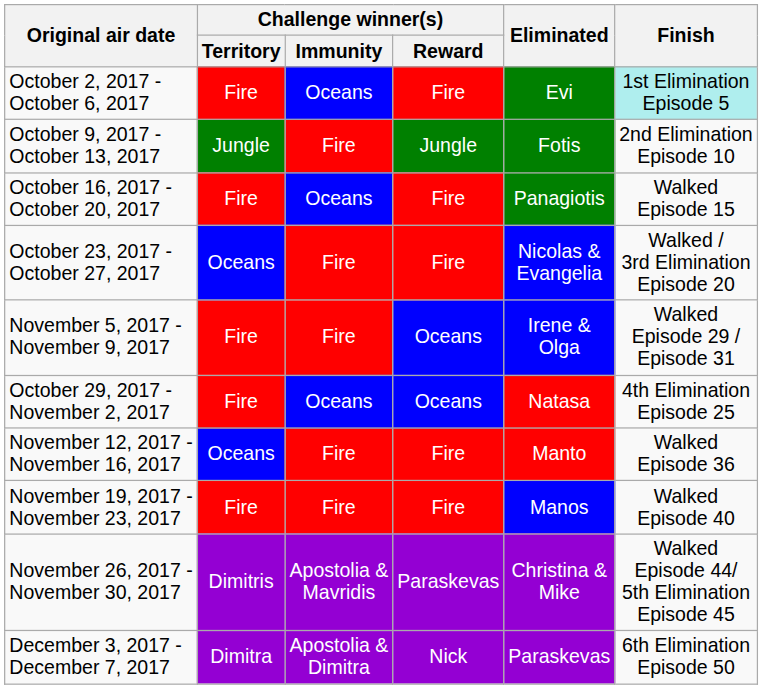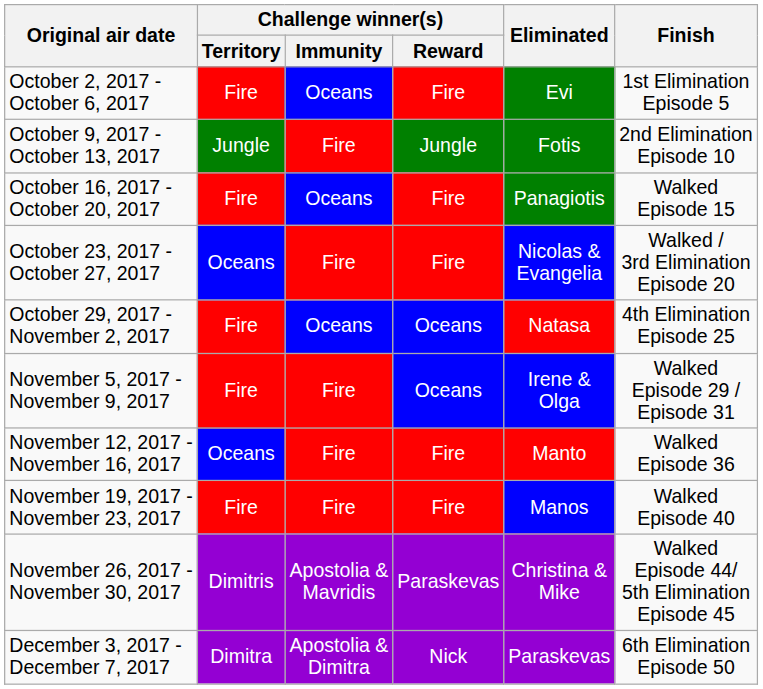October 2, 2017 - October 6, 2017 | Finish: paleturquoise background -> no background
rows swapped: October 29, 2017 - November 2, 2017 <-> November 5, 2017 - November 9, 2017
